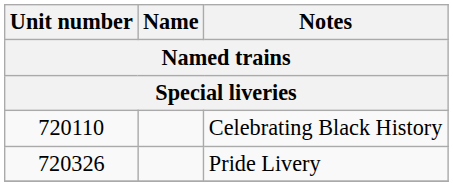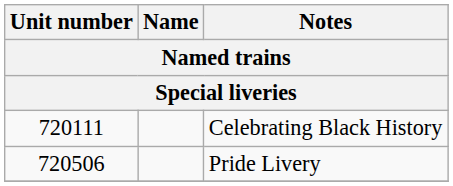Celebrating Black History | Unit number: 720110 -> 720111
Pride Livery | Unit number: 720326 -> 720506
